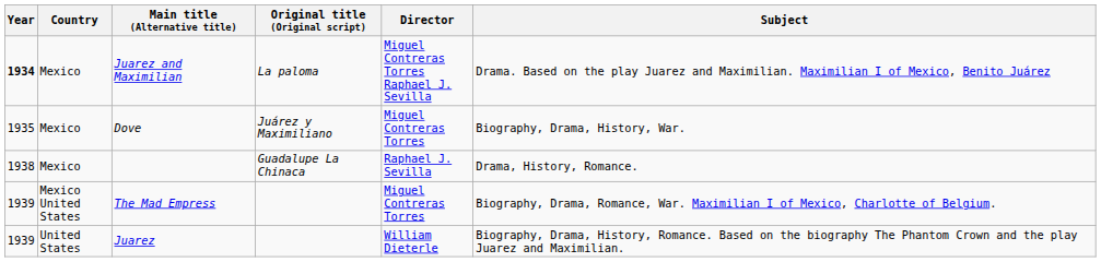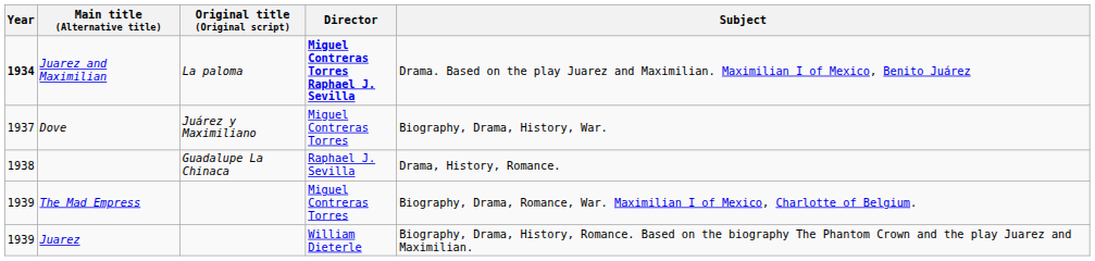- column: Country | Mexico | Mexico | Mexico | Mexico United States | United States
Juarez and Maximilian | Director: normal -> bold
Dove | Year: 1935 -> 1937
